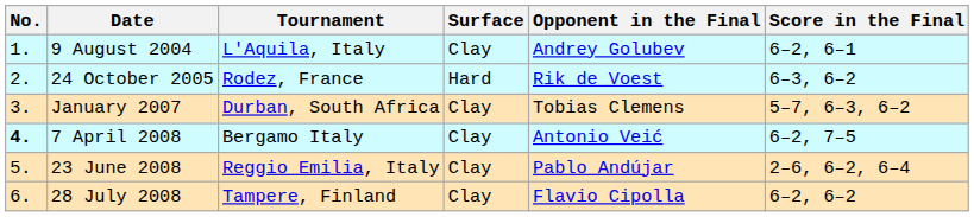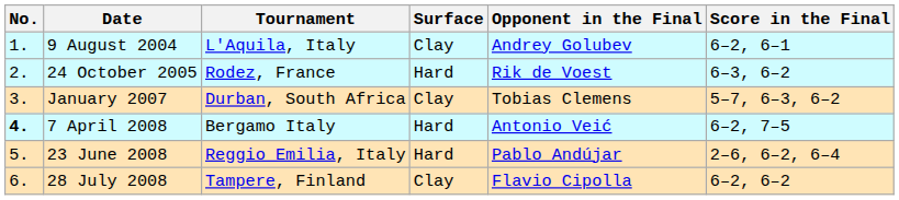7 April 2008 | Surface: Clay -> Hard
23 June 2008 | Surface: Clay -> Hard
